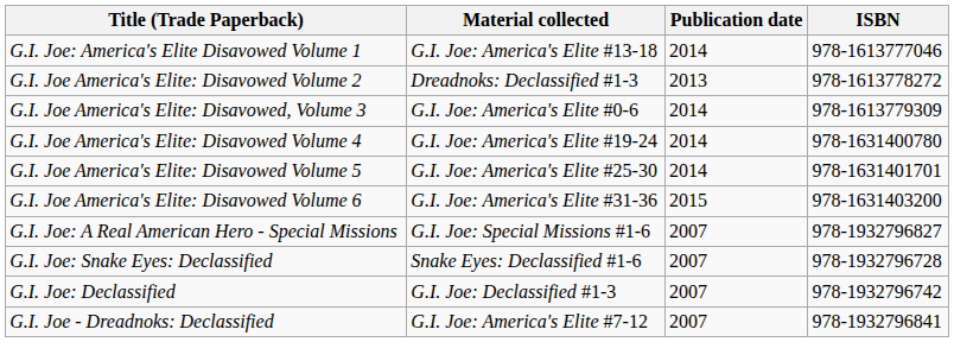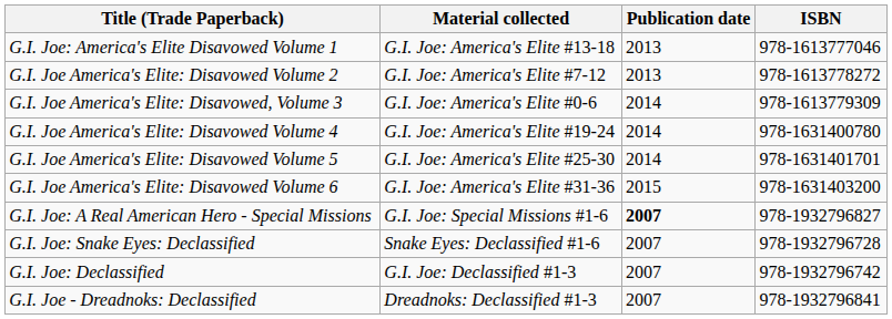G.I. Joe: America's Elite Disavowed Volume 1 | Publication date: 2014 -> 2013
G.I. Joe America's Elite: Disavowed Volume 2 | Material collected: Dreadnoks: Declassified #1-3 -> G.I. Joe: America's Elite #7-12
G.I. Joe: A Real American Hero - Special Missions | Publication date: normal -> bold
G.I. Joe - Dreadnoks: Declassified | Material collected: G.I. Joe: America's Elite #7-12 -> Dreadnoks: Declassified #1-3
